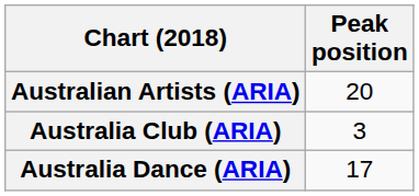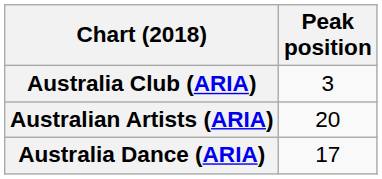rows swapped: Australian Artists (ARIA) <-> Australia Club (ARIA)
